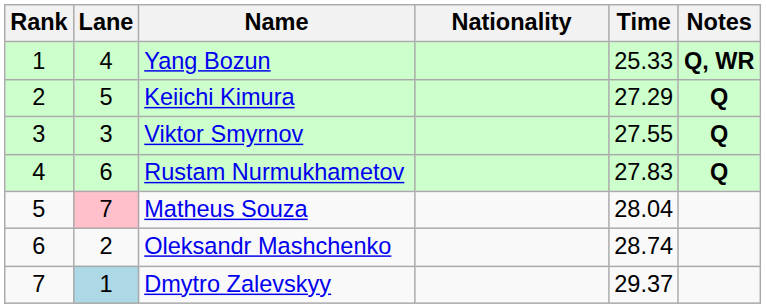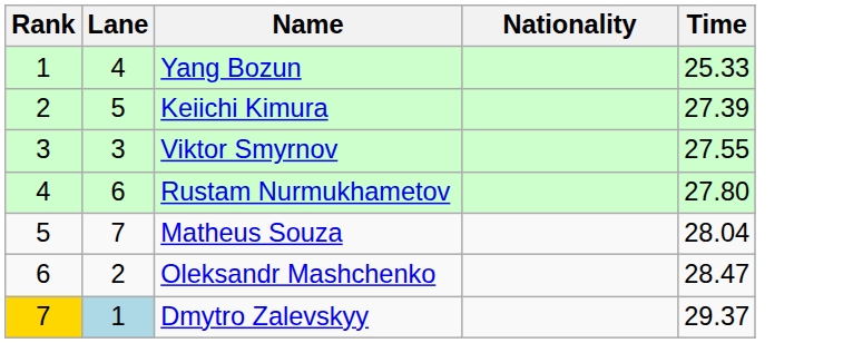- column: Notes | Q, WR | Q | Q | Q
Keiichi Kimura | Time: 27.29 -> 27.39
Rustam Nurmukhametov | Time: 27.83 -> 27.80
Matheus Souza | Lane: pink background -> no background
Oleksandr Mashchenko | Time: 28.74 -> 28.47
Dmytro Zalevskyy | Rank: no background -> gold background
